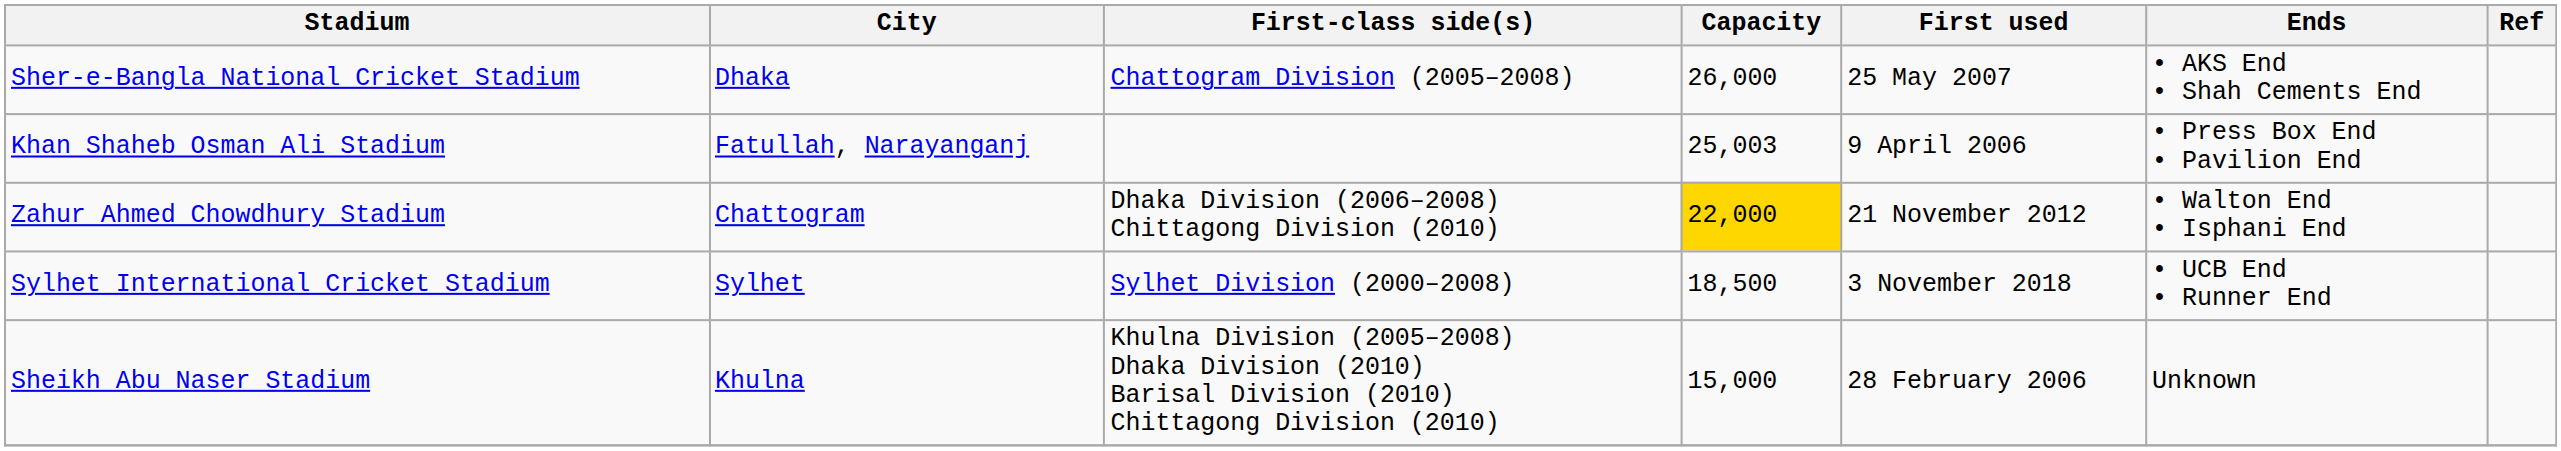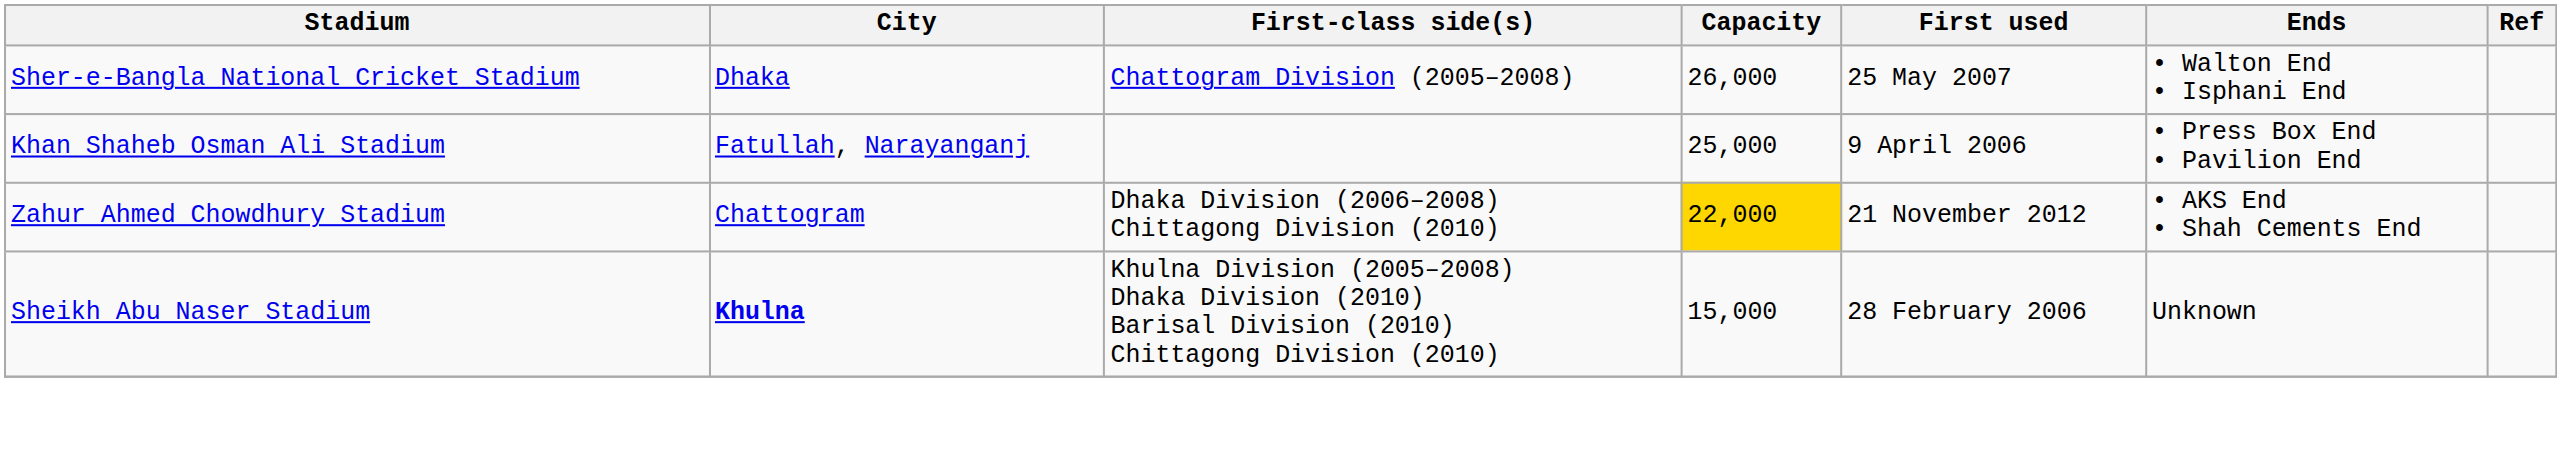Sher-e-Bangla National Cricket Stadium | Ends: • AKS End • Shah Cements End -> • Walton End • Isphani End
Khan Shaheb Osman Ali Stadium | Capacity: 25,003 -> 25,000
Zahur Ahmed Chowdhury Stadium | Ends: • Walton End • Isphani End -> • AKS End • Shah Cements End
- row: Sylhet International Cricket Stadium | Sylhet | Sylhet Division (2000–2008) | 18,500 | 3 November 2018 | • UCB End • Runner End
Sheikh Abu Naser Stadium | City: normal -> bold
